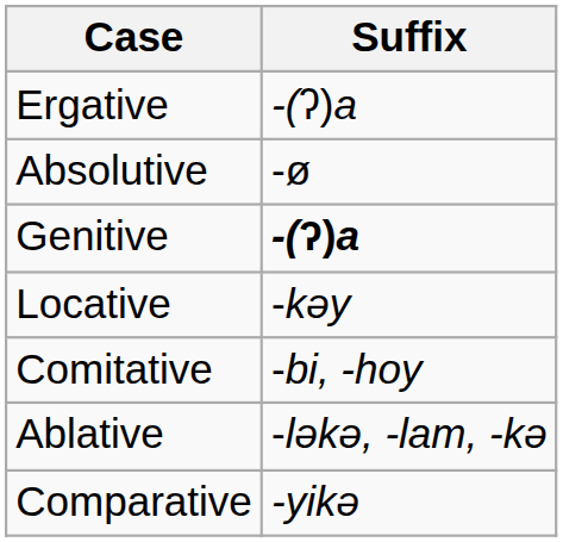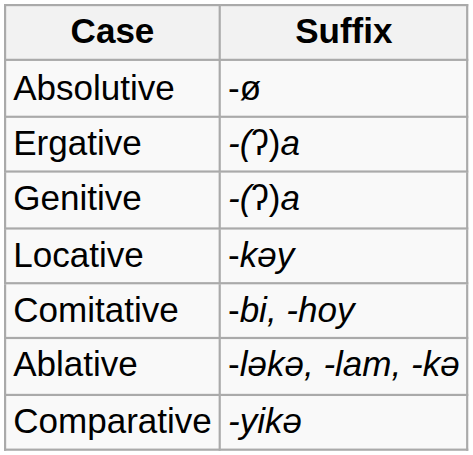rows swapped: Ergative <-> Absolutive
Genitive | Suffix: bold -> normal
